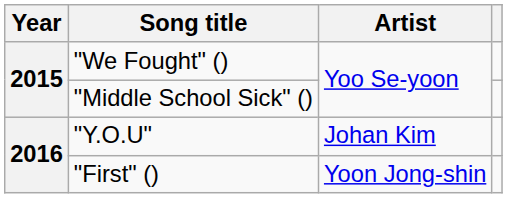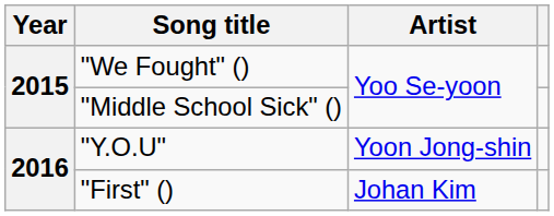"Y.O.U" | Artist: Johan Kim -> Yoon Jong-shin
"First" () | Artist: Yoon Jong-shin -> Johan Kim
